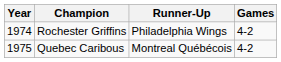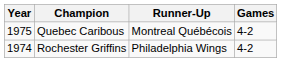rows swapped: Rochester Griffins <-> Quebec Caribous
